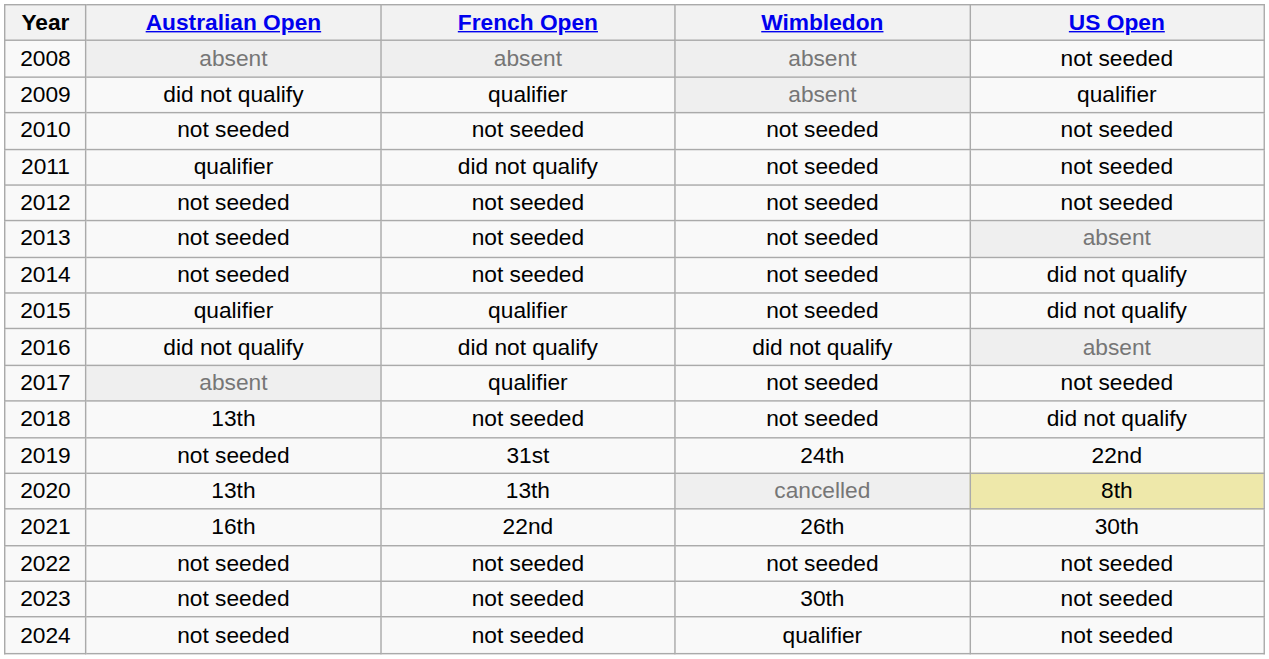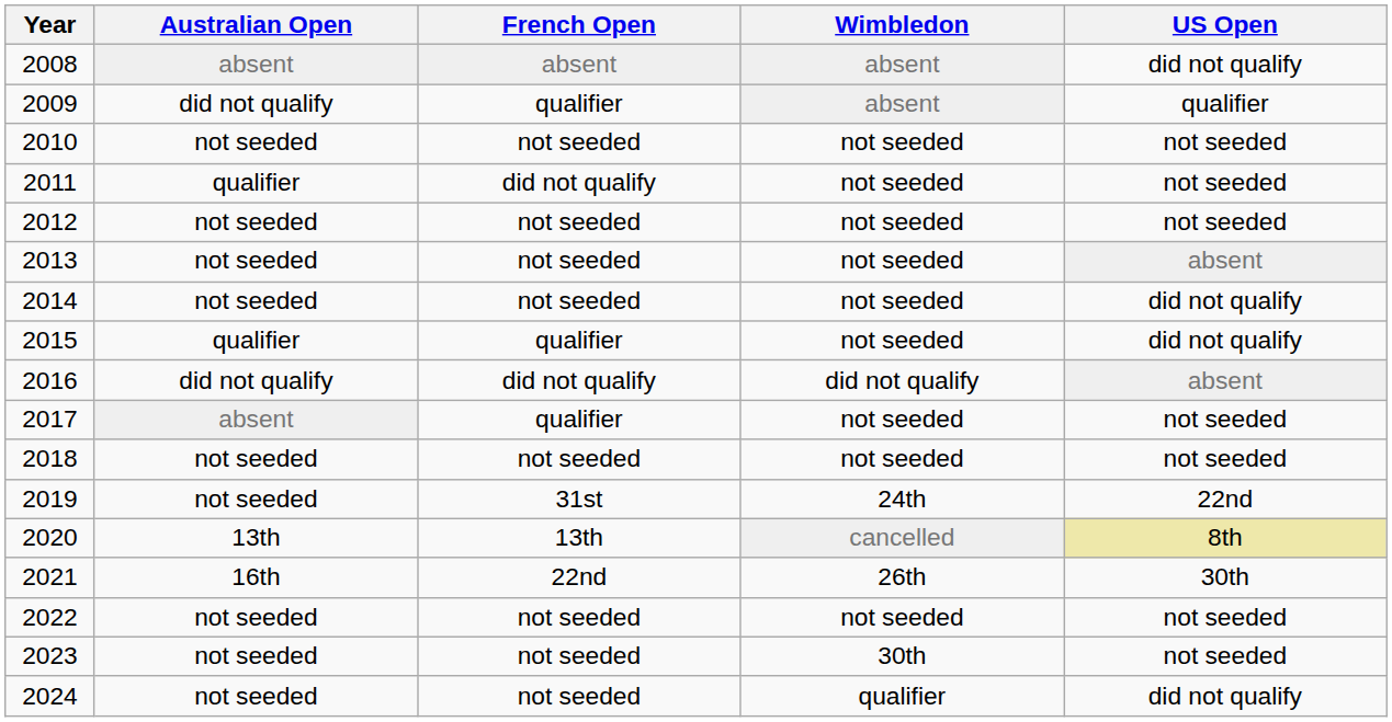2008 | US Open: not seeded -> did not qualify
2018 | Australian Open: 13th -> not seeded
2018 | US Open: did not qualify -> not seeded
2024 | US Open: not seeded -> did not qualify
